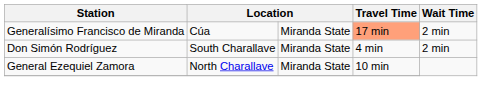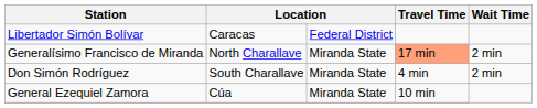+ row: Libertador Simón Bolívar | Caracas | Federal District
Generalísimo Francisco de Miranda | column 2: Cúa -> North Charallave
General Ezequiel Zamora | column 2: North Charallave -> Cúa
